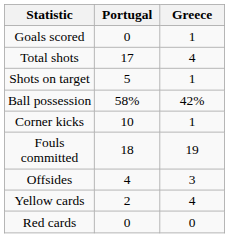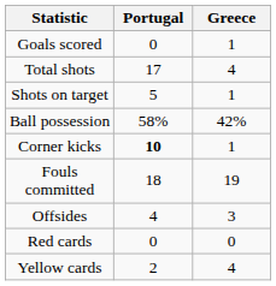Corner kicks | Portugal: normal -> bold
rows swapped: Yellow cards <-> Red cards
